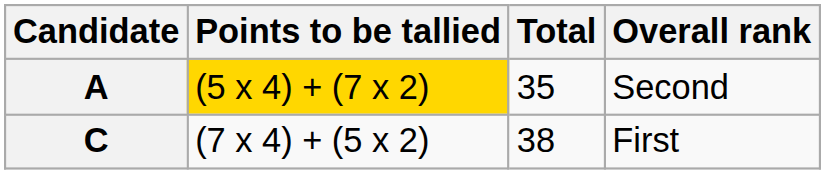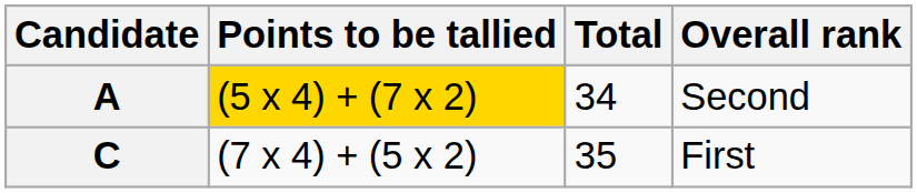A | Total: 35 -> 34
C | Total: 38 -> 35
